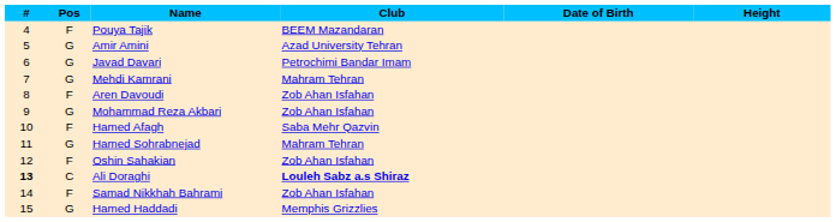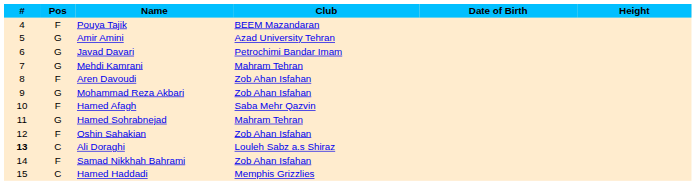Ali Doraghi | Club: bold -> normal
Hamed Haddadi | Pos: G -> C
